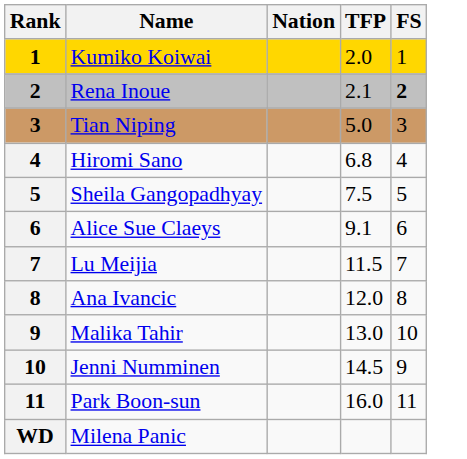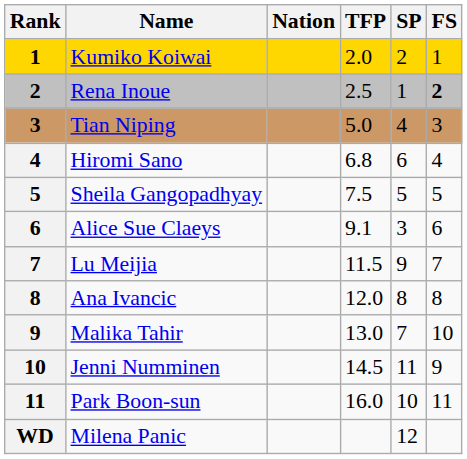+ column: SP | 2 | 1 | 4 | 6 | 5 | 3 | 9 | 8 | 7 | 11 | 10 | 12
Rena Inoue | TFP: 2.1 -> 2.5
